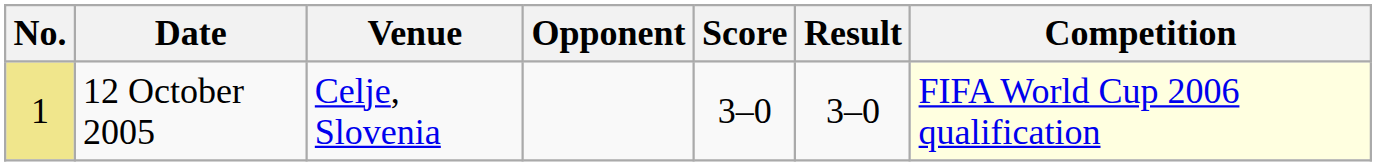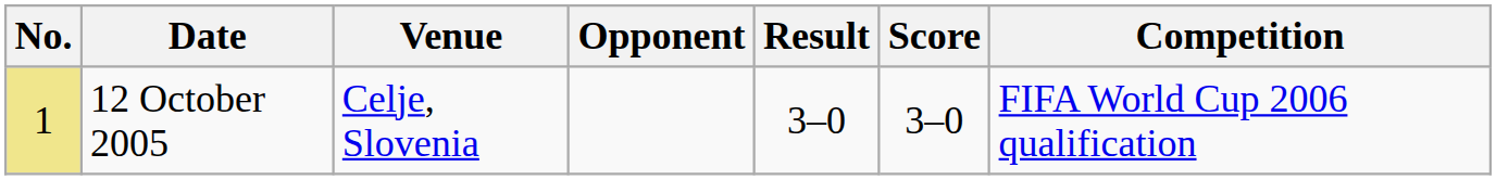columns swapped: Score <-> Result
12 October 2005 | Competition: lightyellow background -> no background
